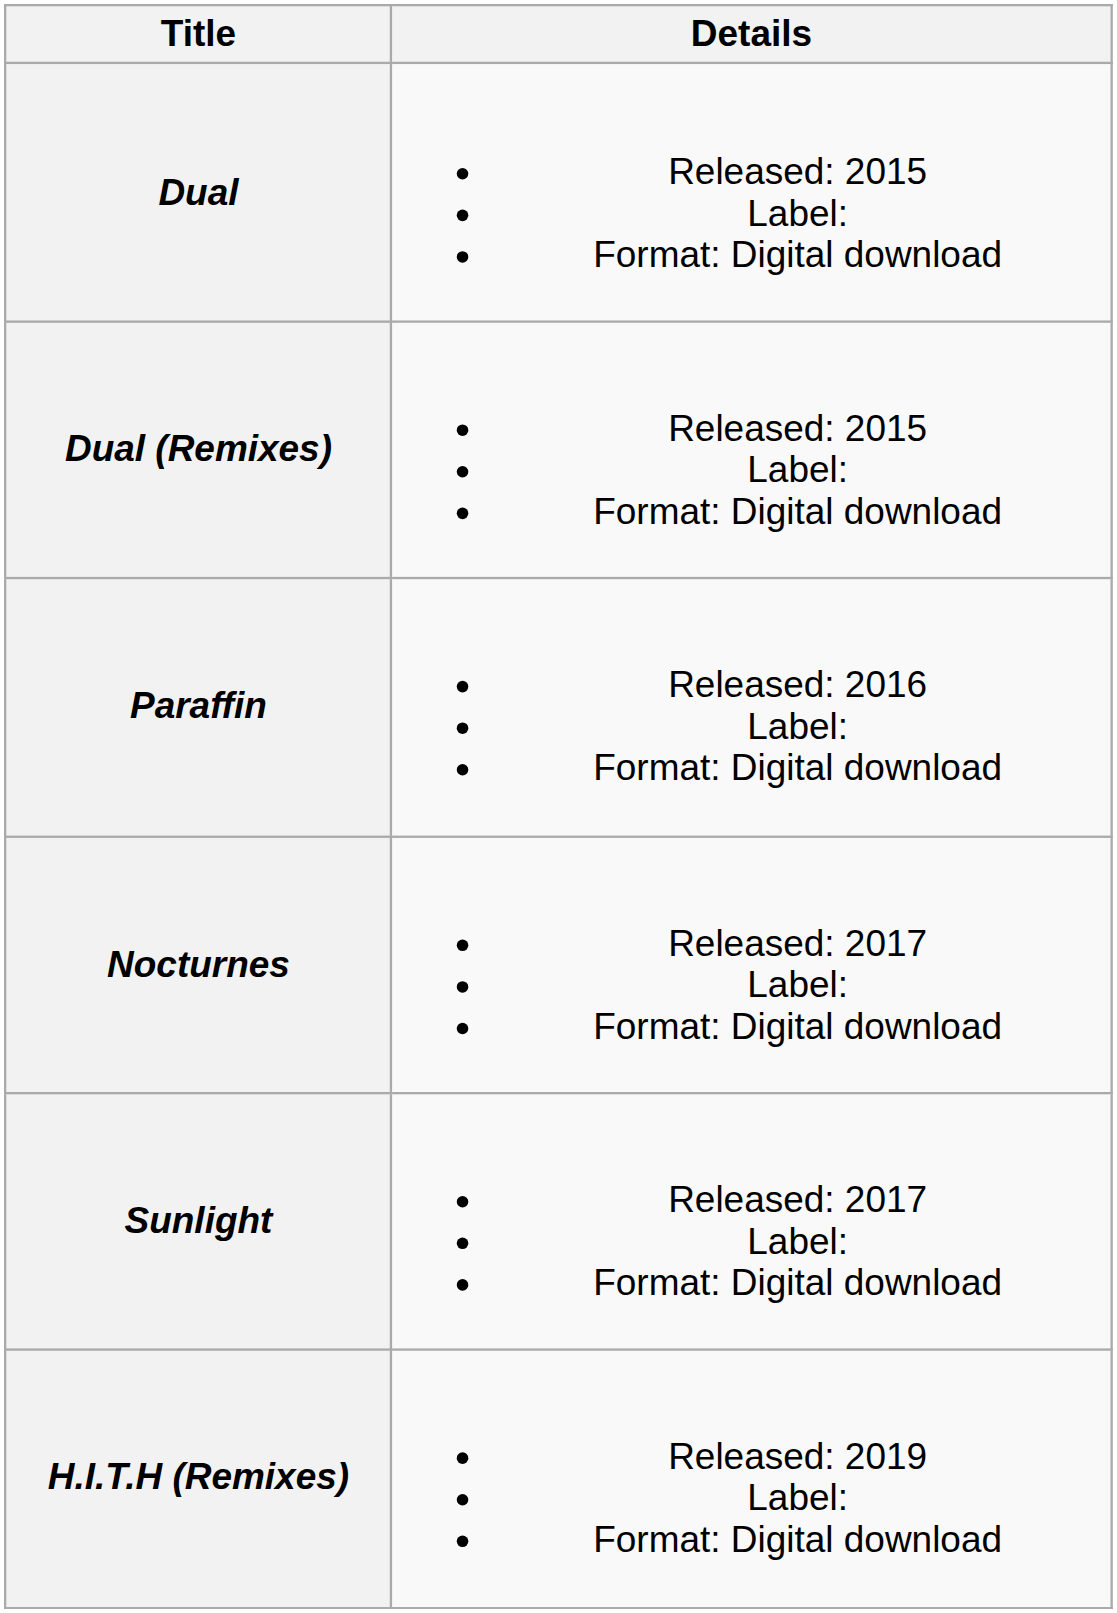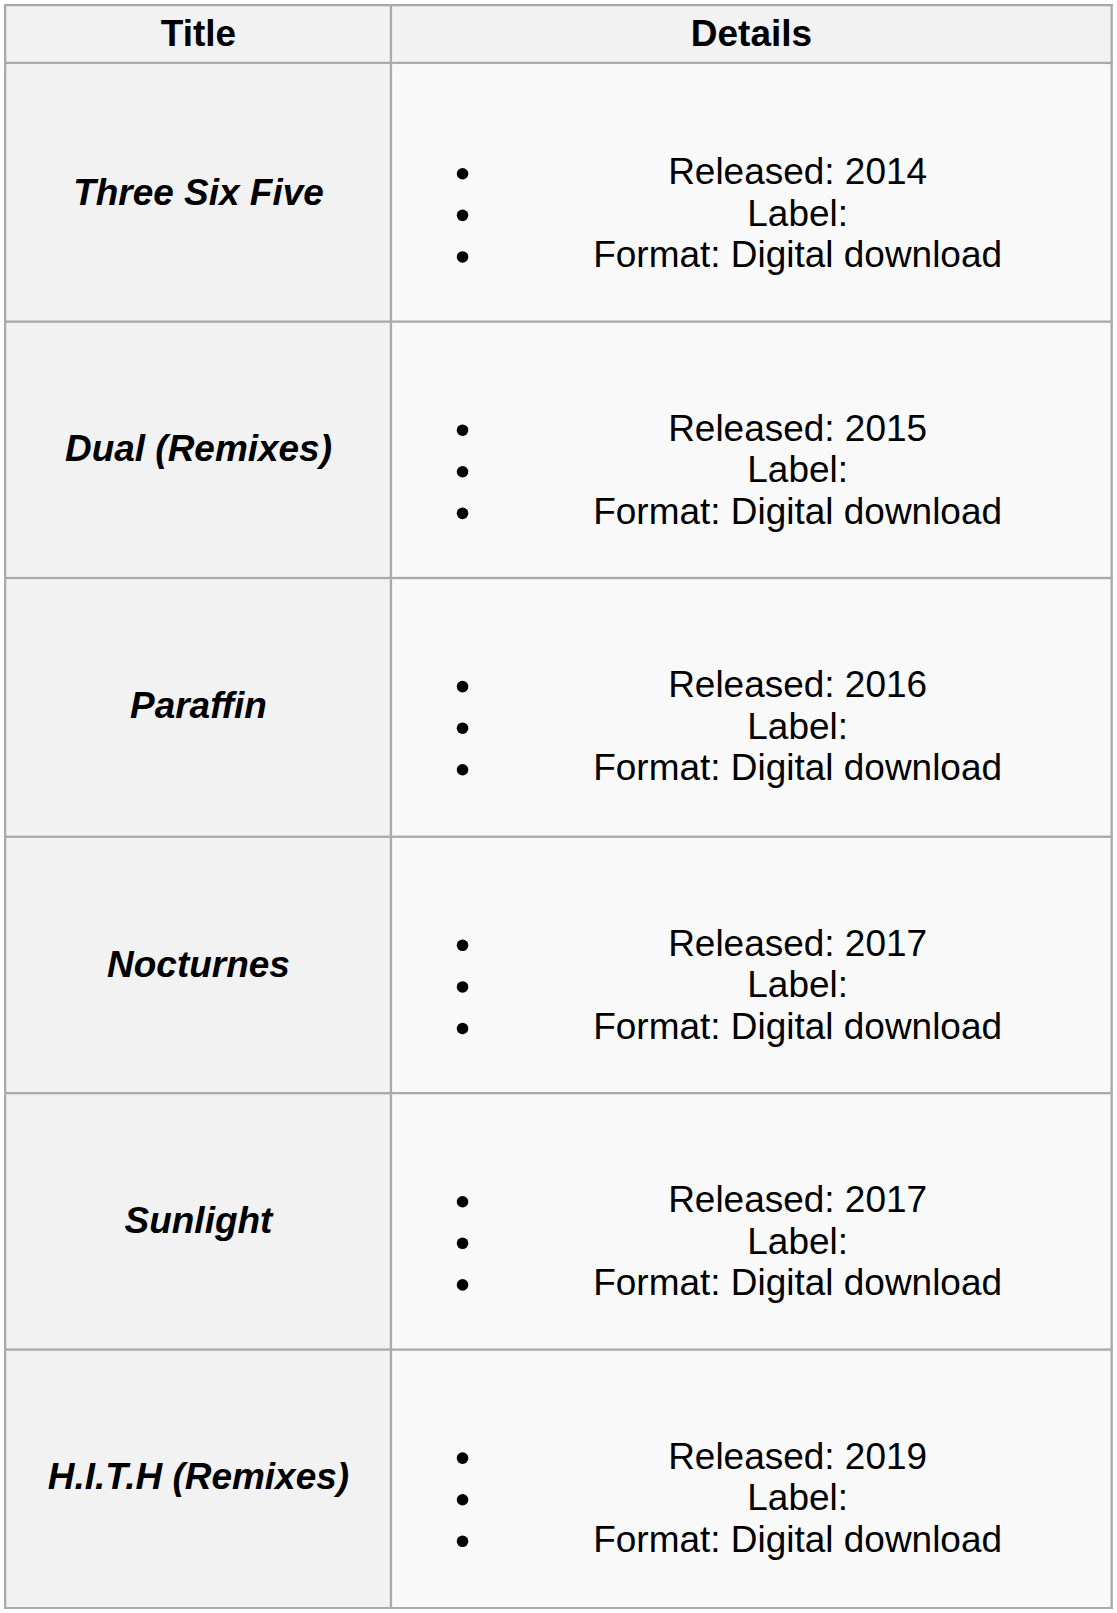+ row: Three Six Five | Released: 2014 Label: Format: Digital download
- row: Dual | Released: 2015 Label: Format: Digital download
